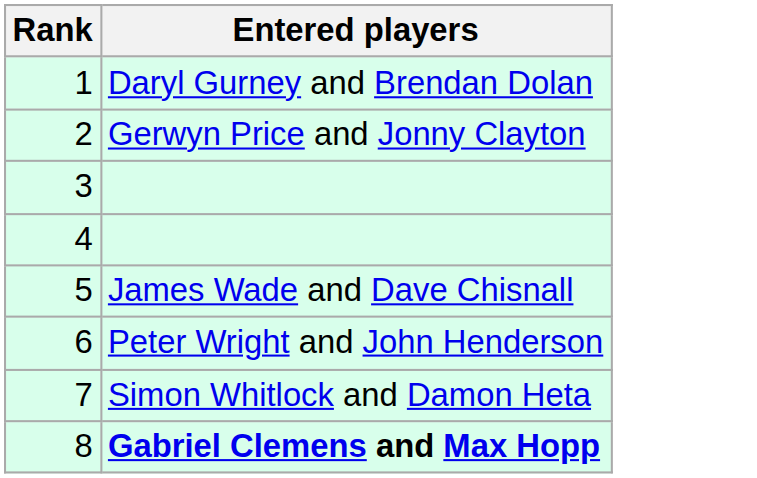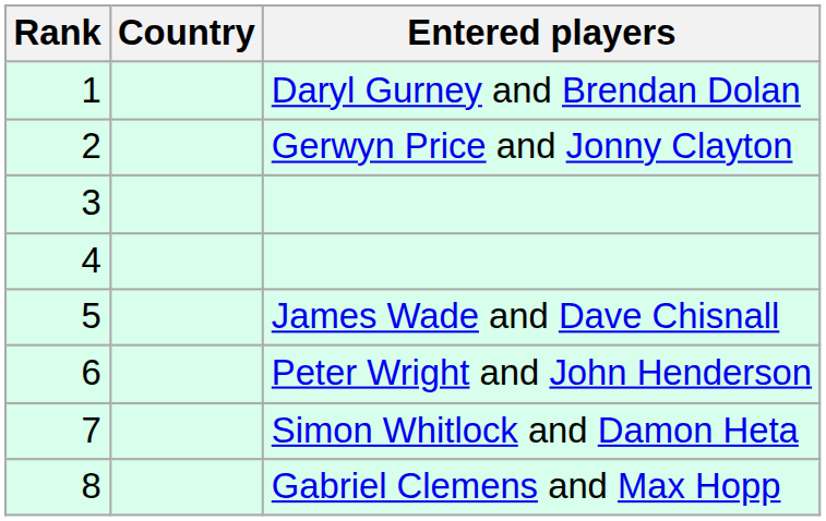+ column: Country
8 | Entered players: bold -> normal
